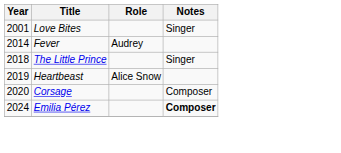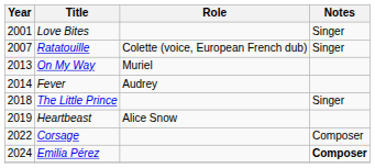+ row: 2007 | Ratatouille | Colette (voice, European French dub) | Singer
+ row: 2013 | On My Way | Muriel
Corsage | Year: 2020 -> 2022
